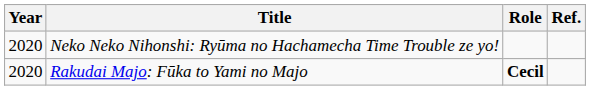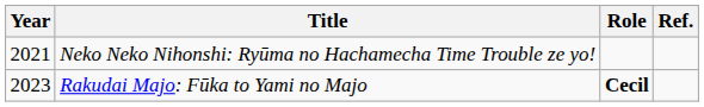Neko Neko Nihonshi: Ryūma no Hachamecha Time Trouble ze yo! | Year: 2020 -> 2021
Rakudai Majo: Fūka to Yami no Majo | Year: 2020 -> 2023
